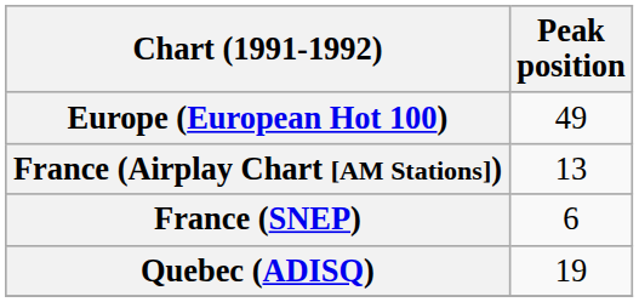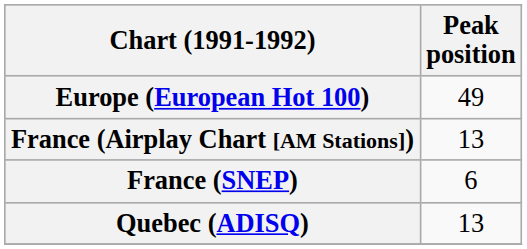Quebec (ADISQ) | Peak position: 19 -> 13
